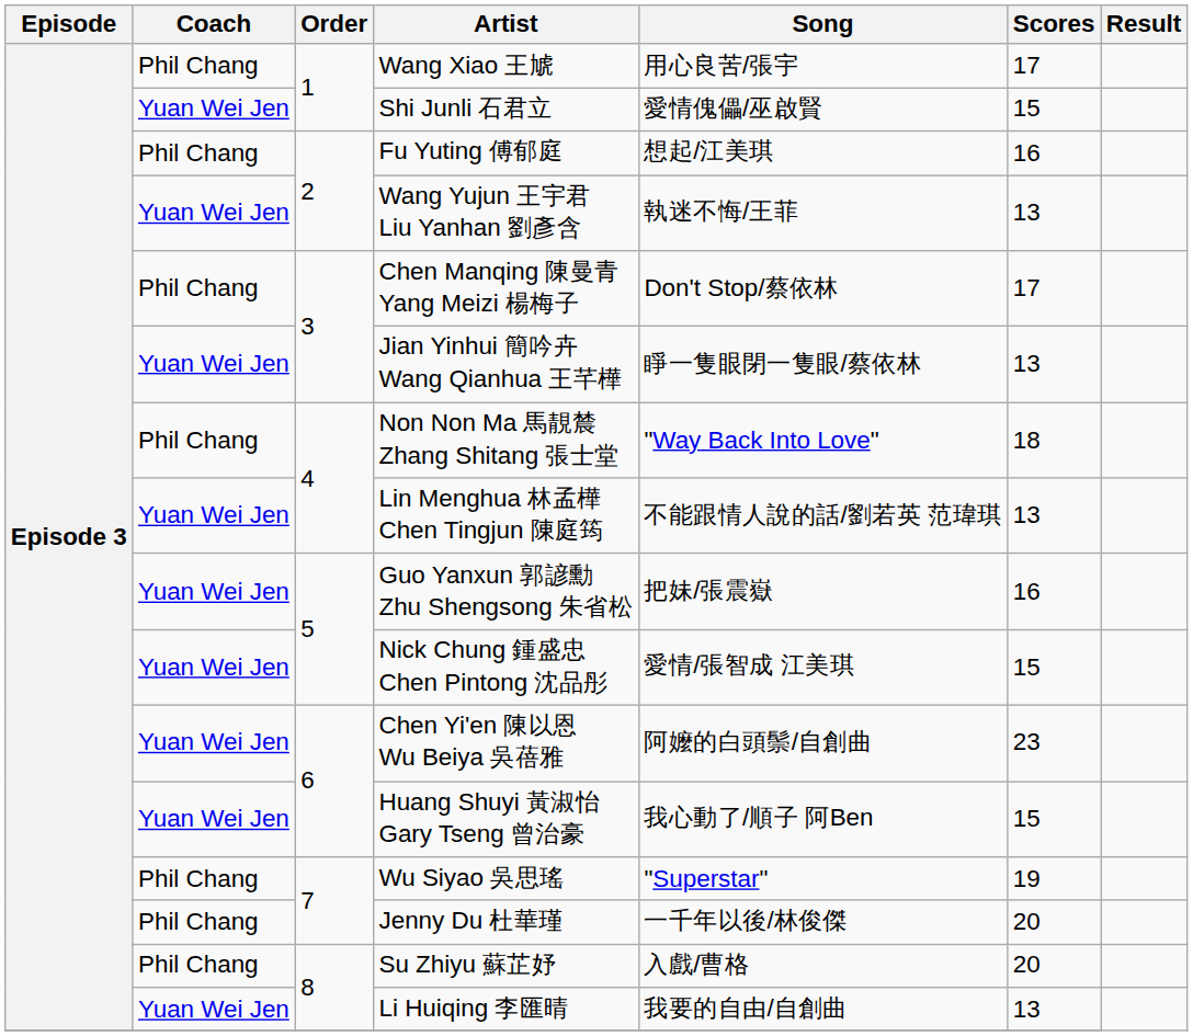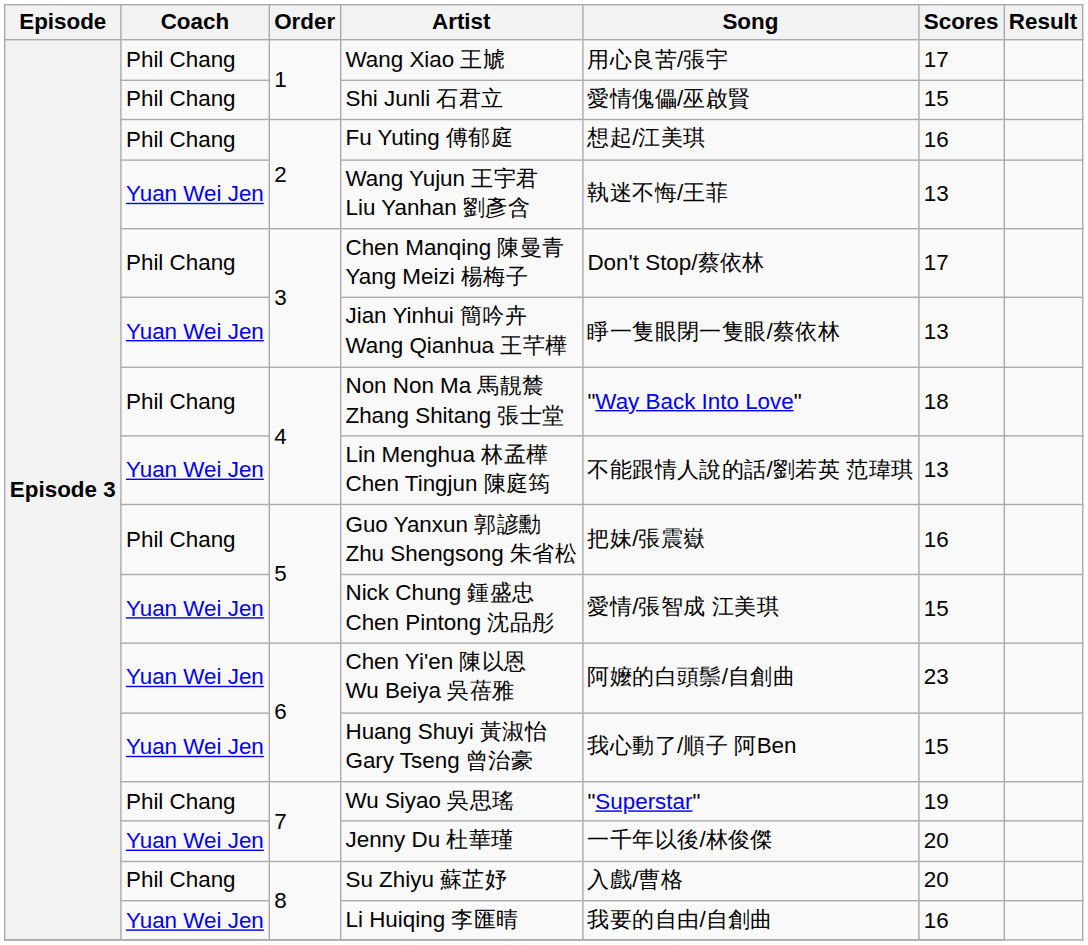Shi Junli 石君立 | Coach: Yuan Wei Jen -> Phil Chang
Guo Yanxun 郭諺勳 Zhu Shengsong 朱省松 | Coach: Yuan Wei Jen -> Phil Chang
Jenny Du 杜華瑾 | Coach: Phil Chang -> Yuan Wei Jen
Li Huiqing 李匯晴 | Scores: 13 -> 16
